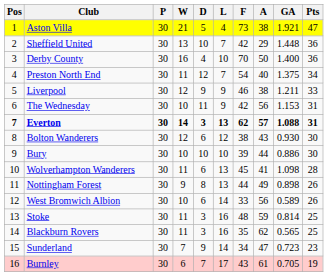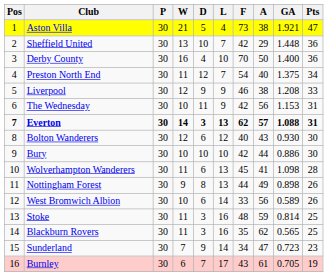Liverpool | GA: 1.211 -> 1.208
Bolton Wanderers | F: 38 -> 40
Bury | F: 39 -> 42
